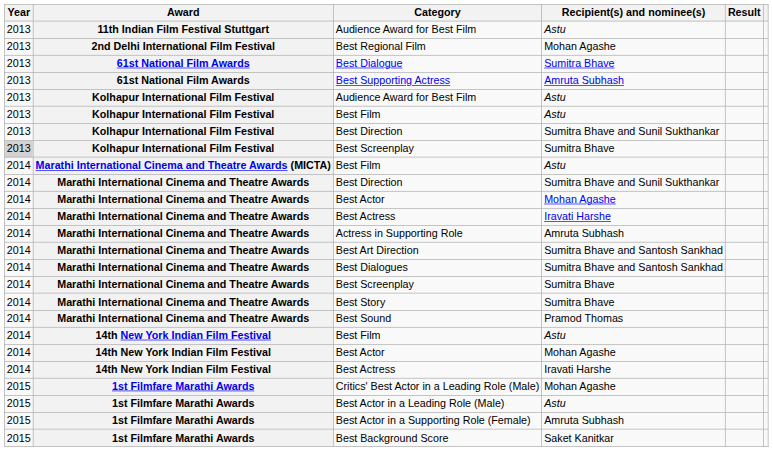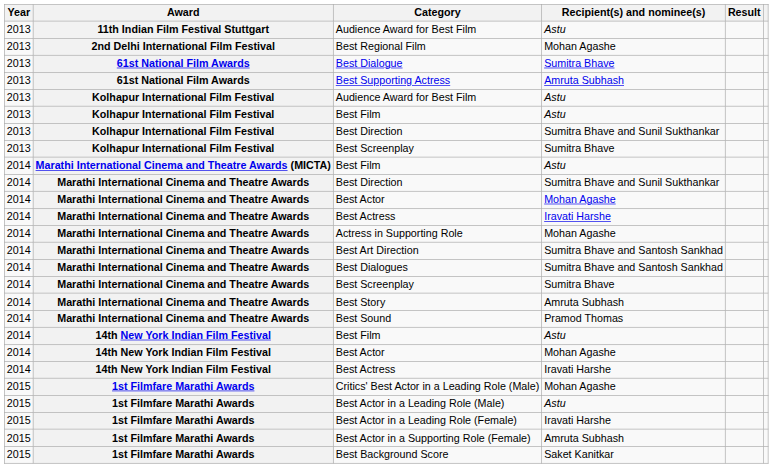Kolhapur International Film Festival / Best Screenplay | Year: lightgrey background -> no background
Actress in Supporting Role | Recipient(s) and nominee(s): Amruta Subhash -> Mohan Agashe
Best Story | Recipient(s) and nominee(s): Sumitra Bhave -> Amruta Subhash
+ row: 2015 | 1st Filmfare Marathi Awards | Best Actor in a Leading Role (Female) | Iravati Harshe
